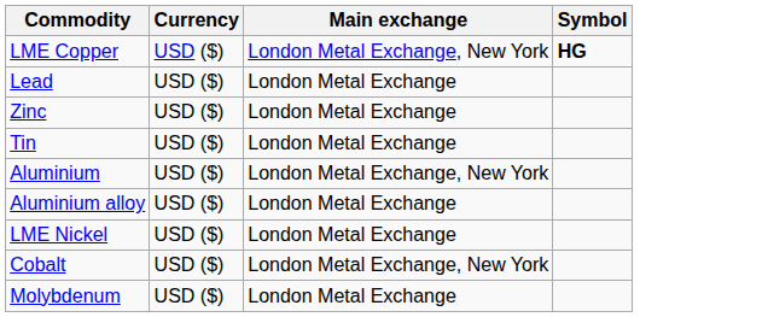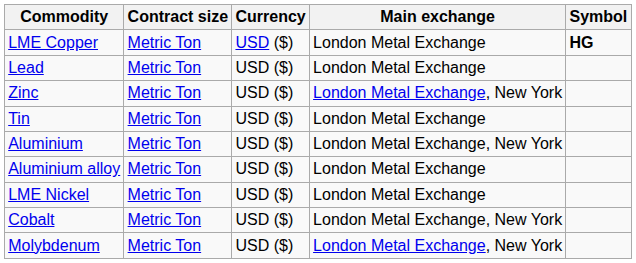+ column: Contract size | Metric Ton | Metric Ton | Metric Ton | Metric Ton | Metric Ton | Metric Ton | Metric Ton | Metric Ton | Metric Ton
LME Copper | Main exchange: London Metal Exchange, New York -> London Metal Exchange
Zinc | Main exchange: London Metal Exchange -> London Metal Exchange, New York
Molybdenum | Main exchange: London Metal Exchange -> London Metal Exchange, New York
